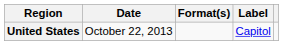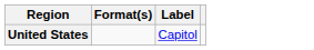- column: Date | October 22, 2013
